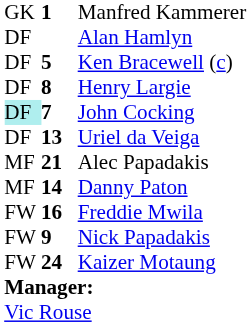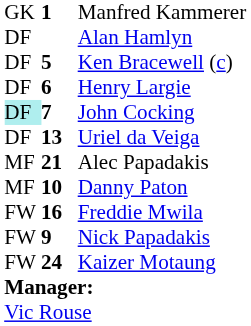Henry Largie | column 2: 8 -> 6
Danny Paton | column 2: 14 -> 10
